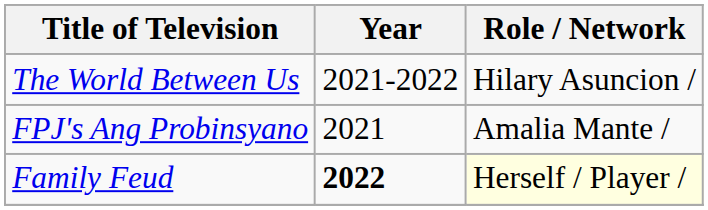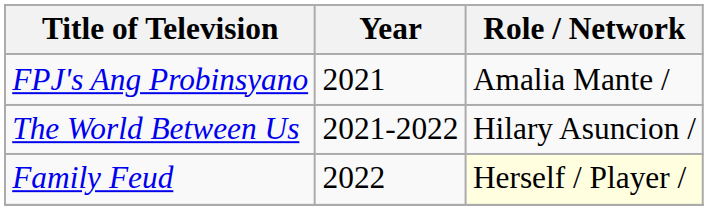rows swapped: FPJ's Ang Probinsyano <-> The World Between Us
Family Feud | Year: bold -> normal
